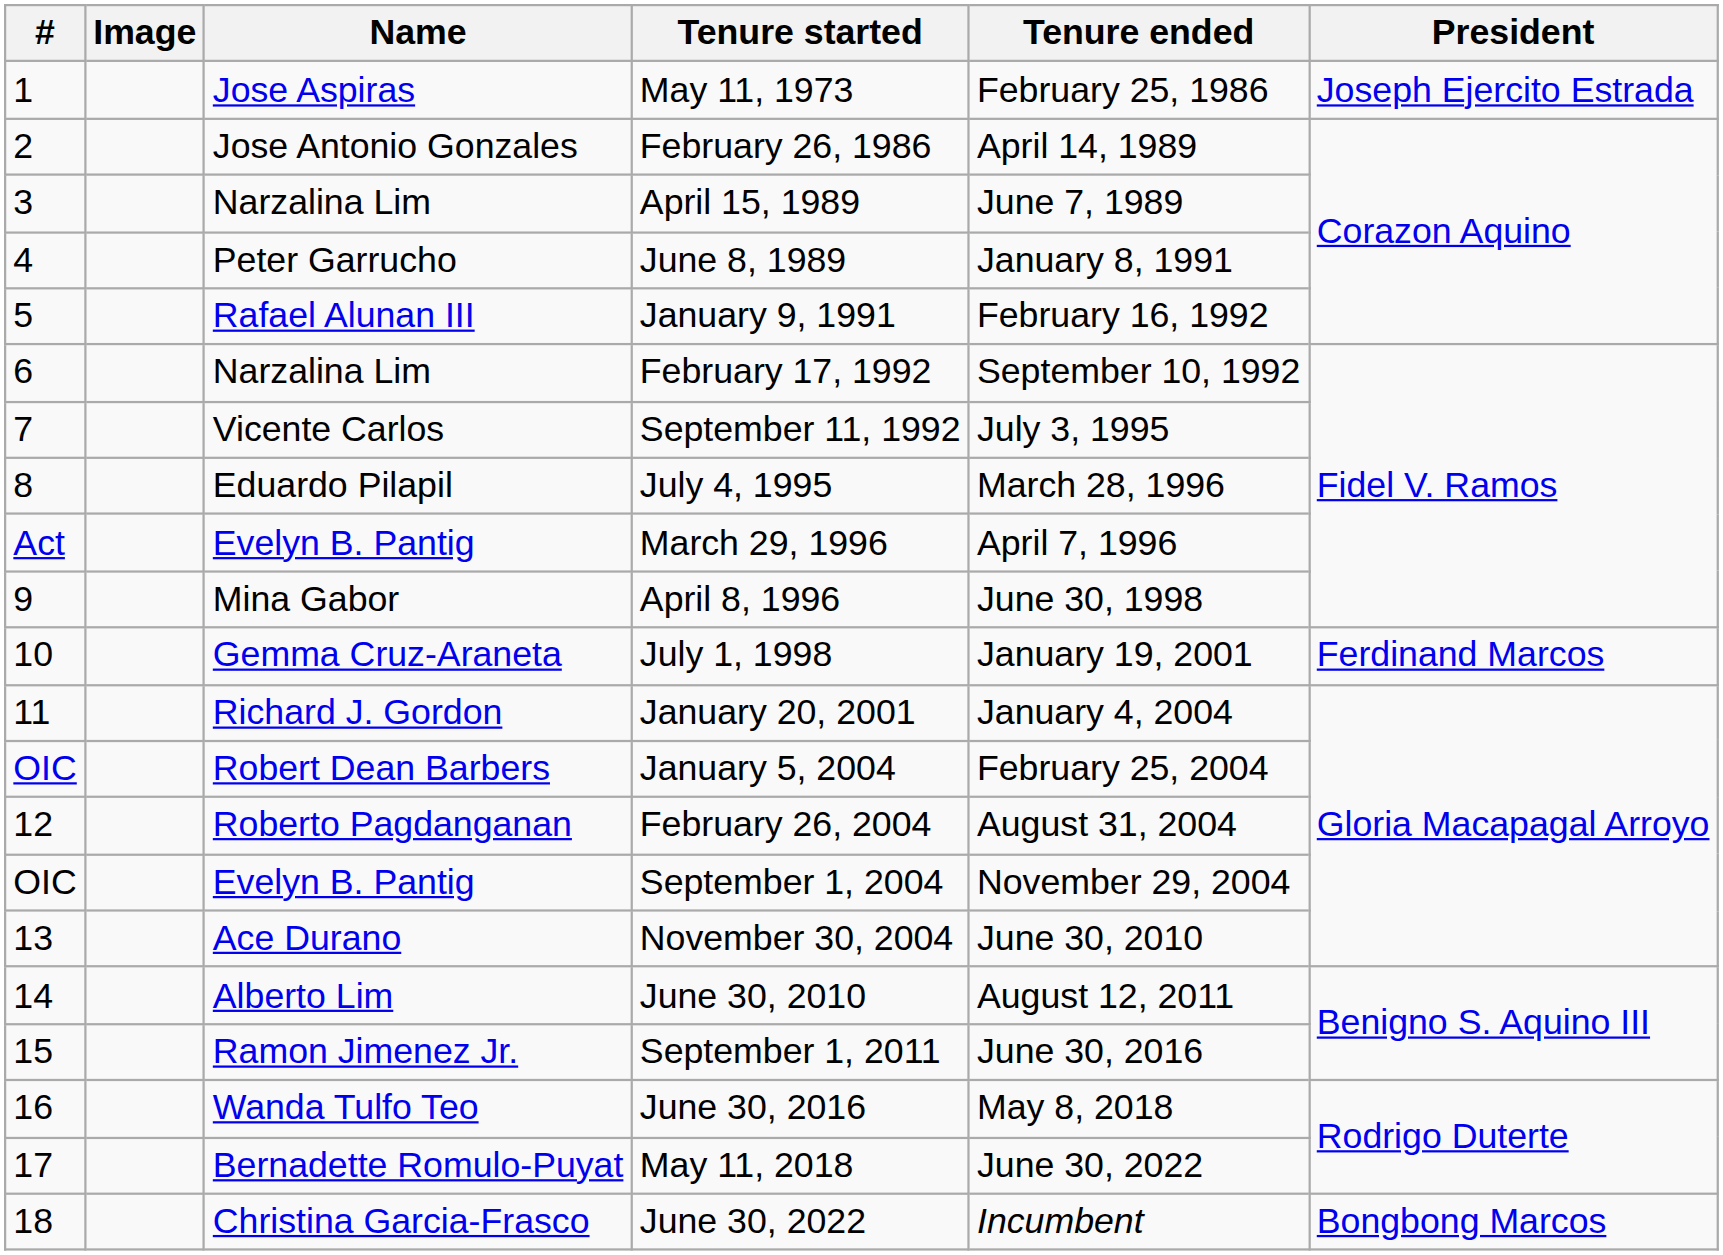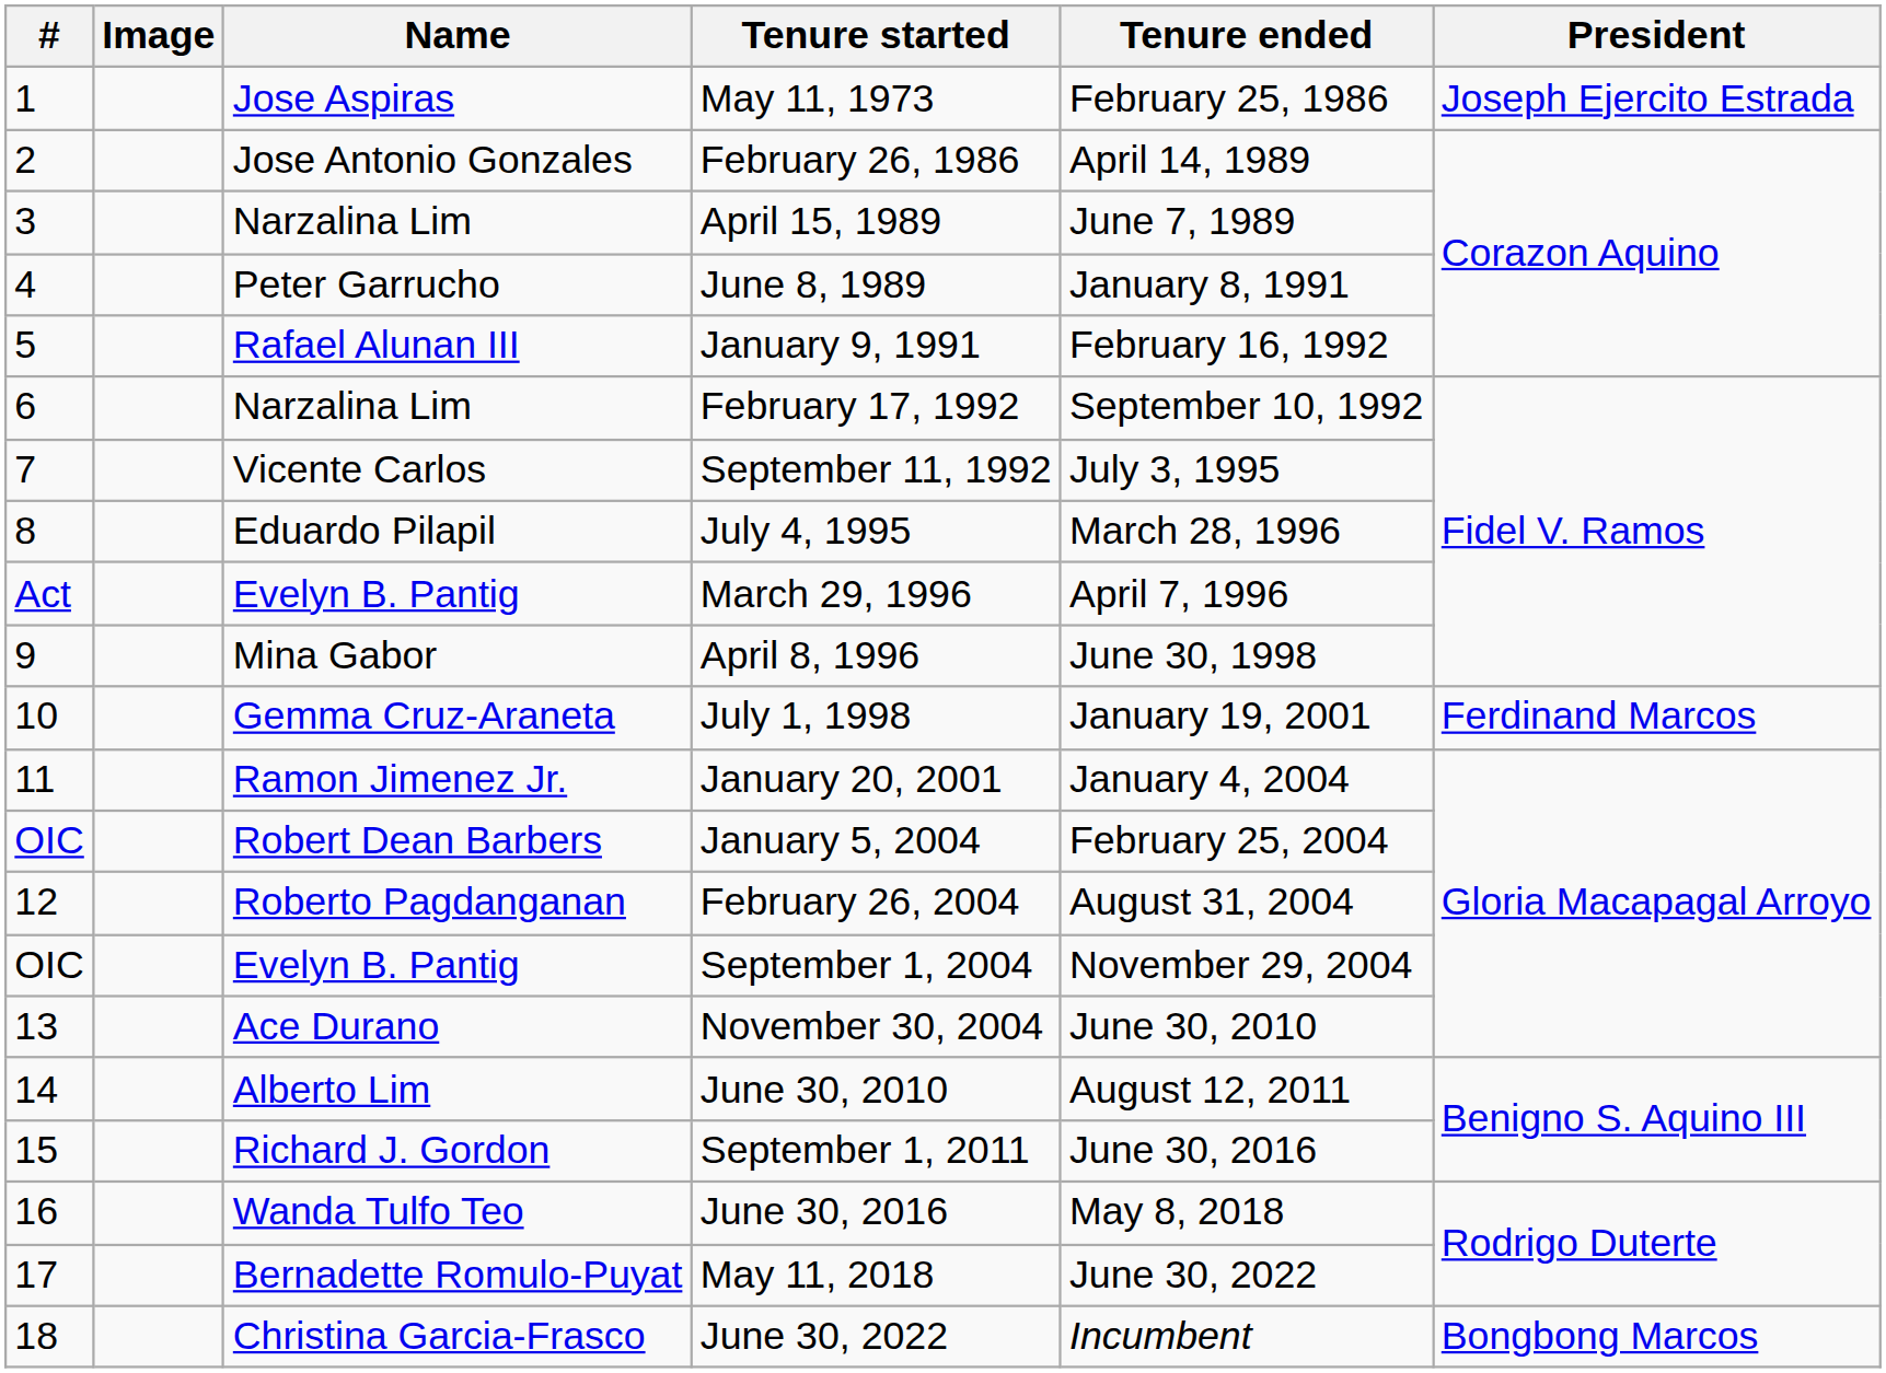January 20, 2001 | Name: Richard J. Gordon -> Ramon Jimenez Jr.
September 1, 2011 | Name: Ramon Jimenez Jr. -> Richard J. Gordon
